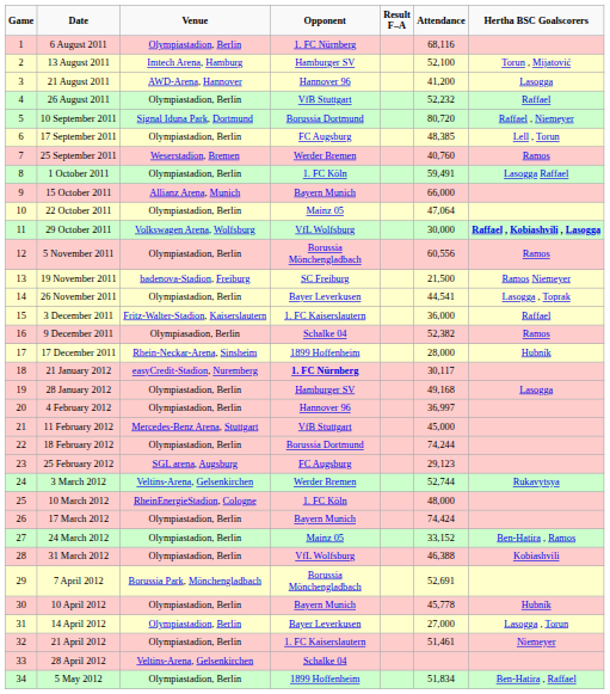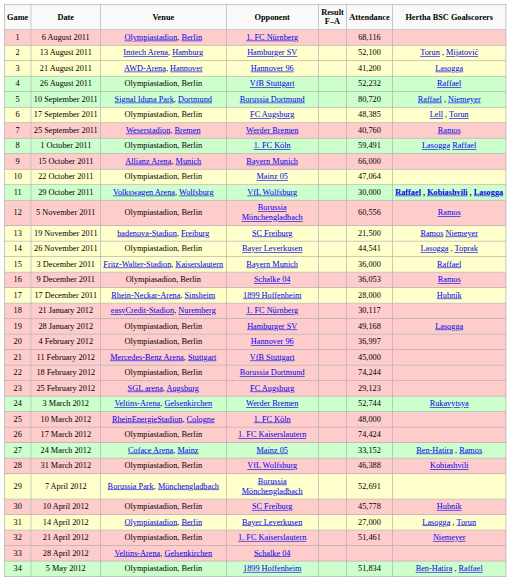3 December 2011 | Opponent: 1. FC Kaiserslautern -> Bayern Munich
9 December 2011 | Attendance: 52,382 -> 36,053
21 January 2012 | Opponent: bold -> normal
17 March 2012 | Opponent: Bayern Munich -> 1. FC Kaiserslautern
24 March 2012 | Venue: Olympiastadion, Berlin -> Coface Arena, Mainz
10 April 2012 | Opponent: Bayern Munich -> SC Freiburg
